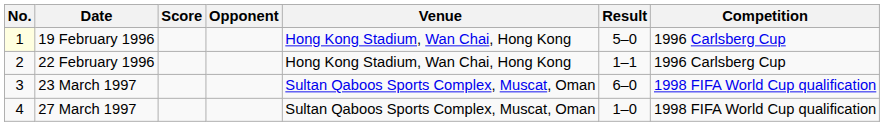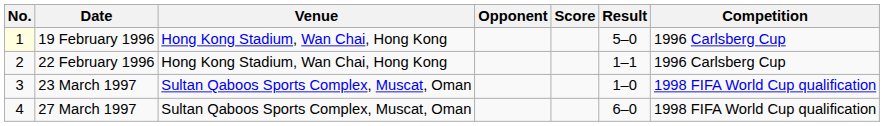columns swapped: Venue <-> Score
23 March 1997 | Result: 6–0 -> 1–0
27 March 1997 | Result: 1–0 -> 6–0
